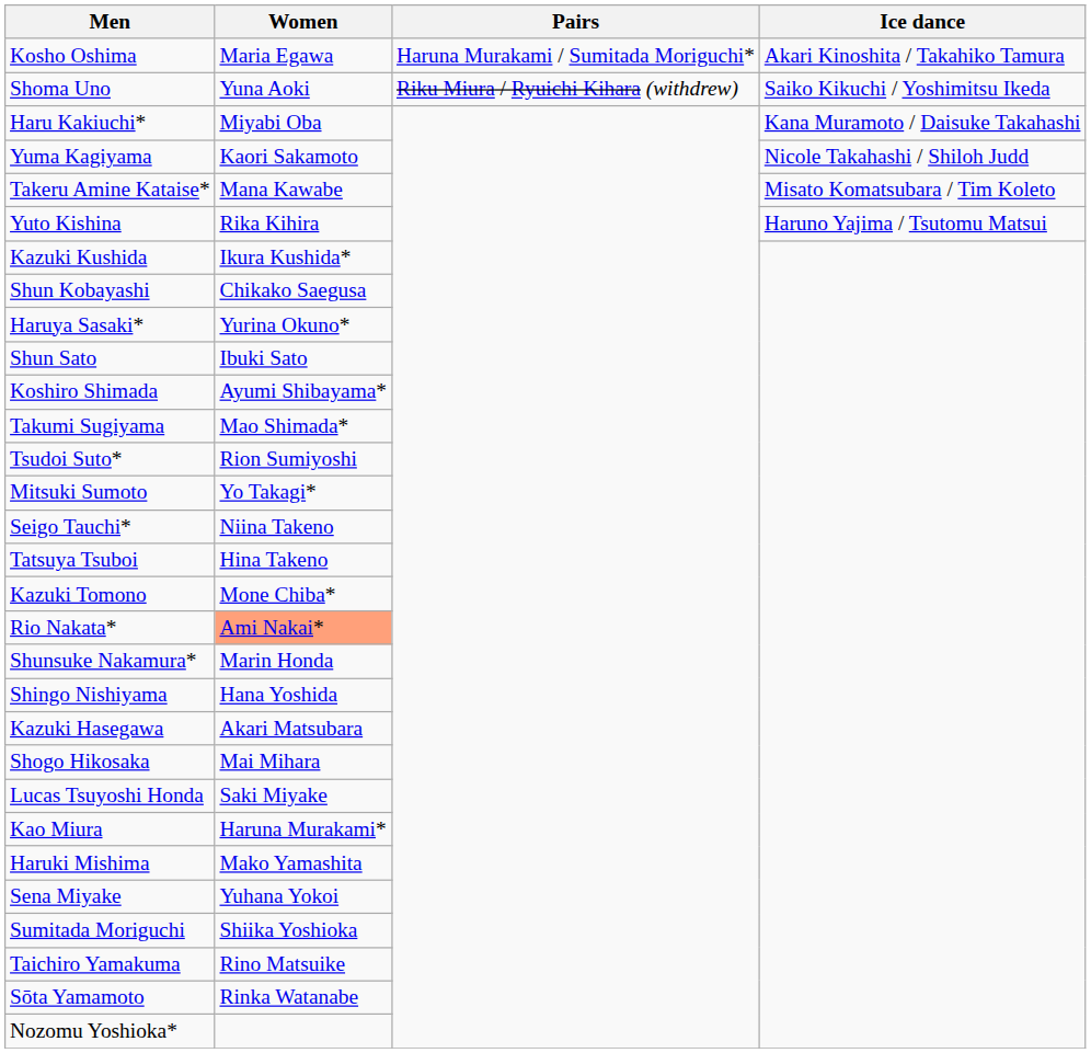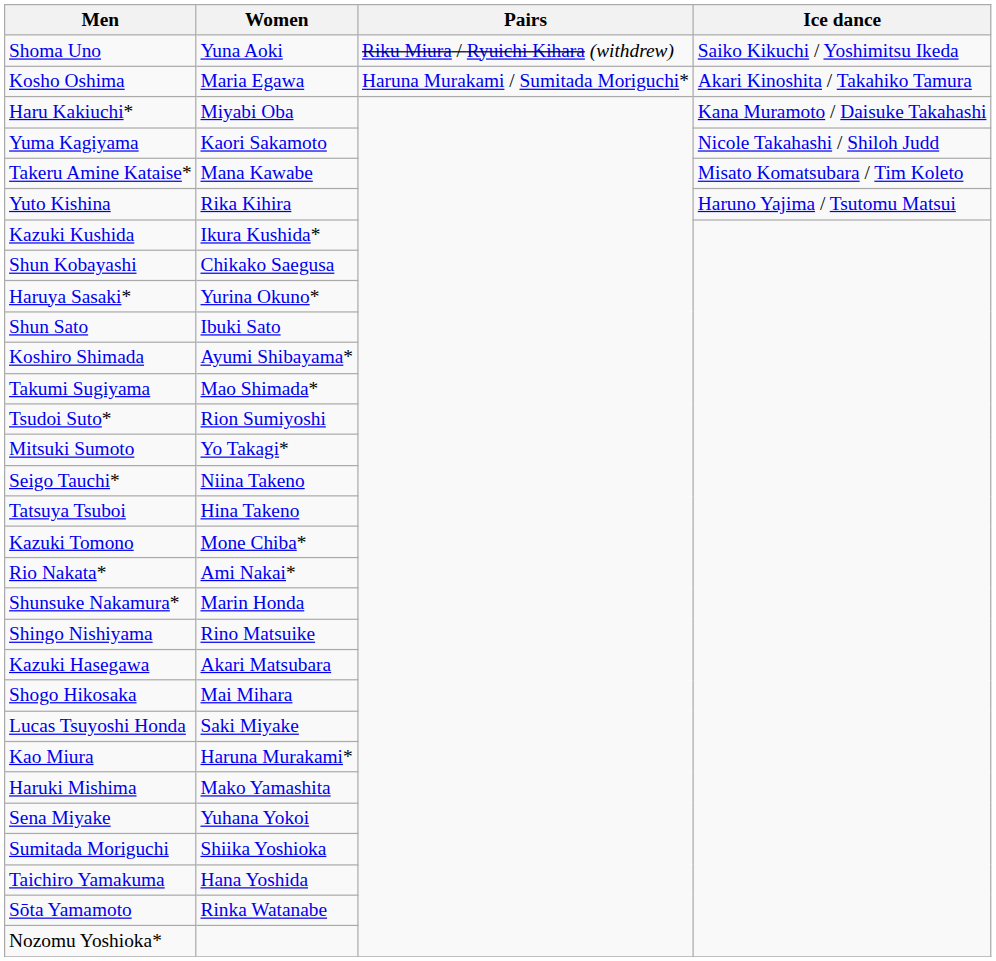rows swapped: Shoma Uno <-> Kosho Oshima
Rio Nakata* | Women: lightsalmon background -> no background
Shingo Nishiyama | Women: Hana Yoshida -> Rino Matsuike
Taichiro Yamakuma | Women: Rino Matsuike -> Hana Yoshida
